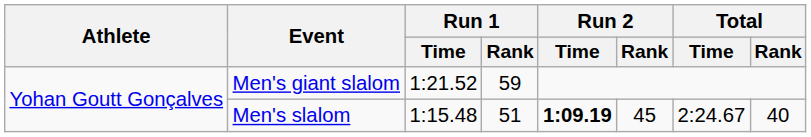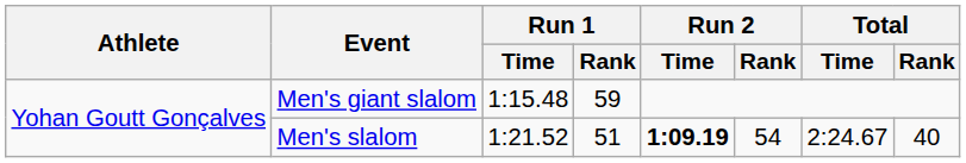Men's giant slalom | Run 1 / Time: 1:21.52 -> 1:15.48
Men's slalom | Run 1 / Time: 1:15.48 -> 1:21.52
Men's slalom | Run 2 / Rank: 45 -> 54
